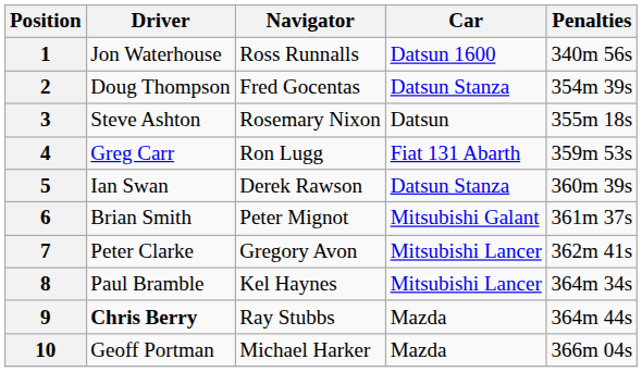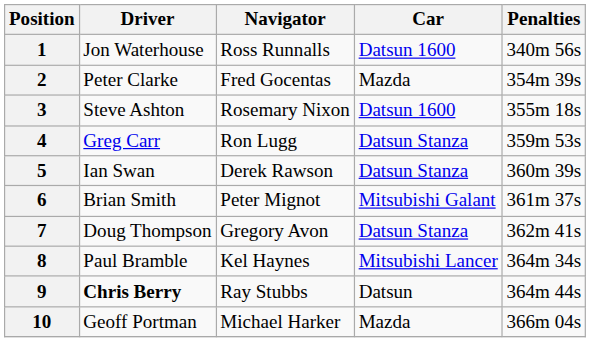2 | Driver: Doug Thompson -> Peter Clarke
2 | Car: Datsun Stanza -> Mazda
3 | Car: Datsun -> Datsun 1600
4 | Car: Fiat 131 Abarth -> Datsun Stanza
7 | Driver: Peter Clarke -> Doug Thompson
7 | Car: Mitsubishi Lancer -> Datsun Stanza
9 | Car: Mazda -> Datsun
